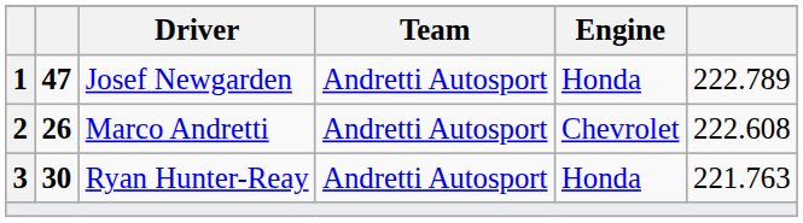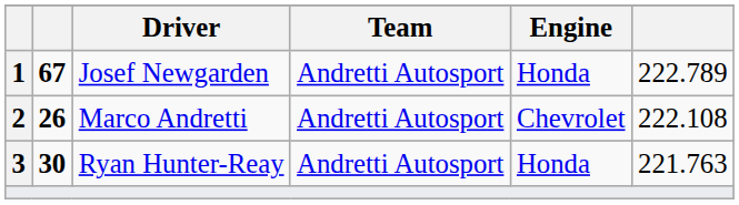Josef Newgarden | column 2: 47 -> 67
Marco Andretti | column 6: 222.608 -> 222.108
